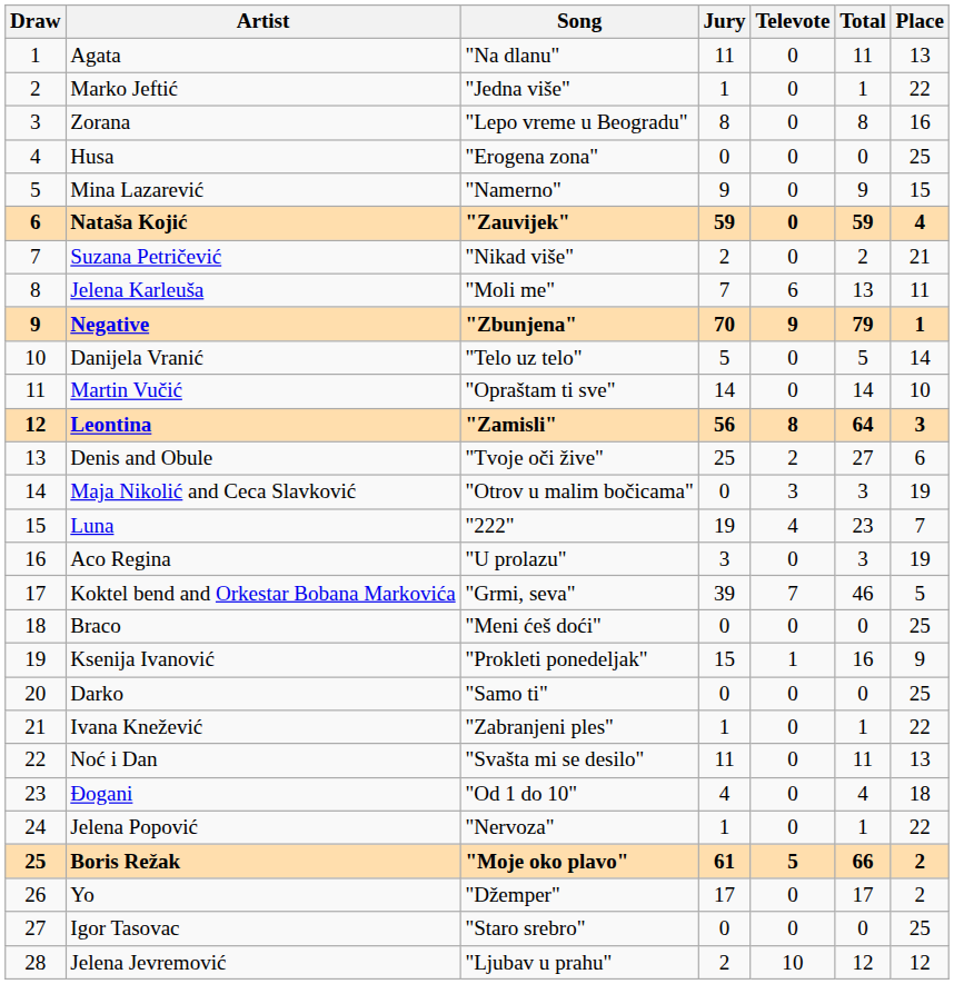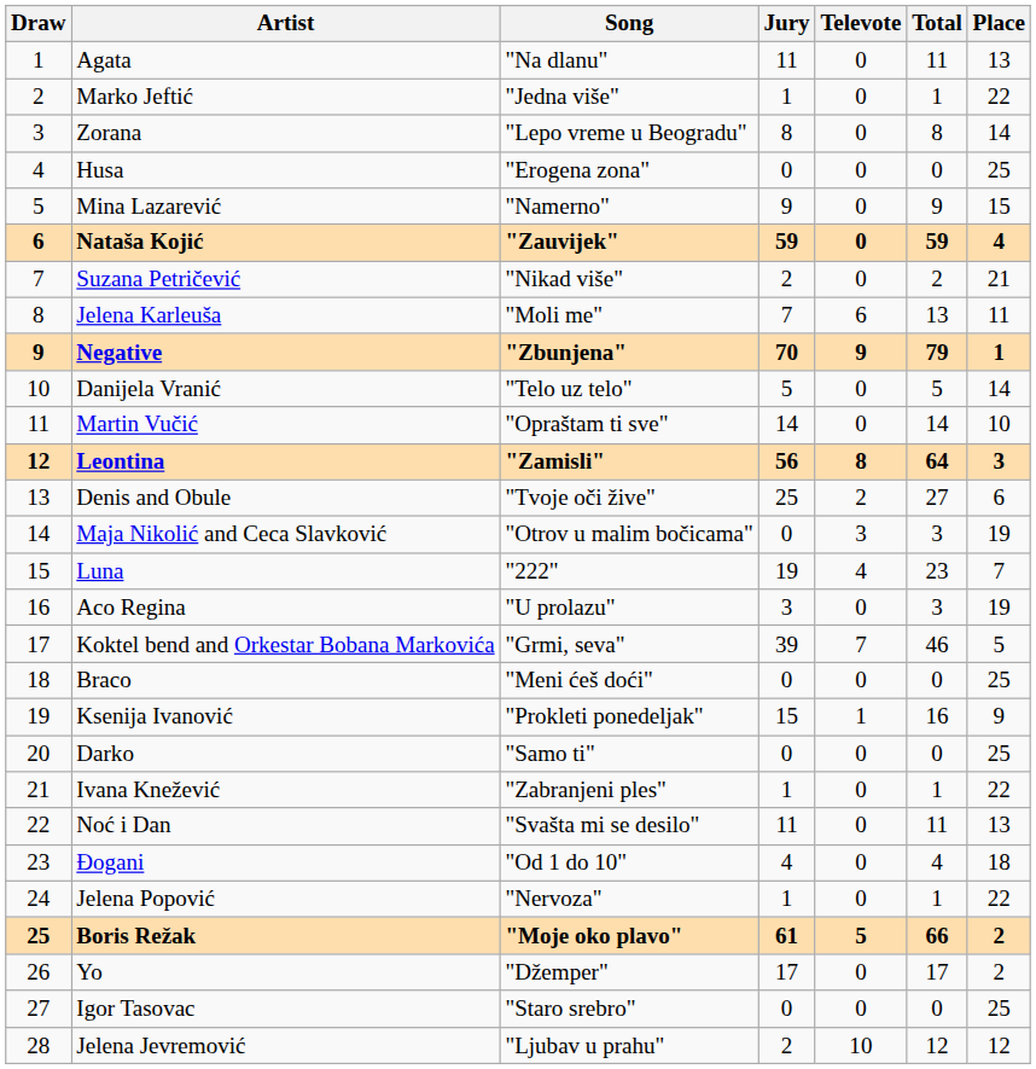Zorana | Place: 16 -> 14
